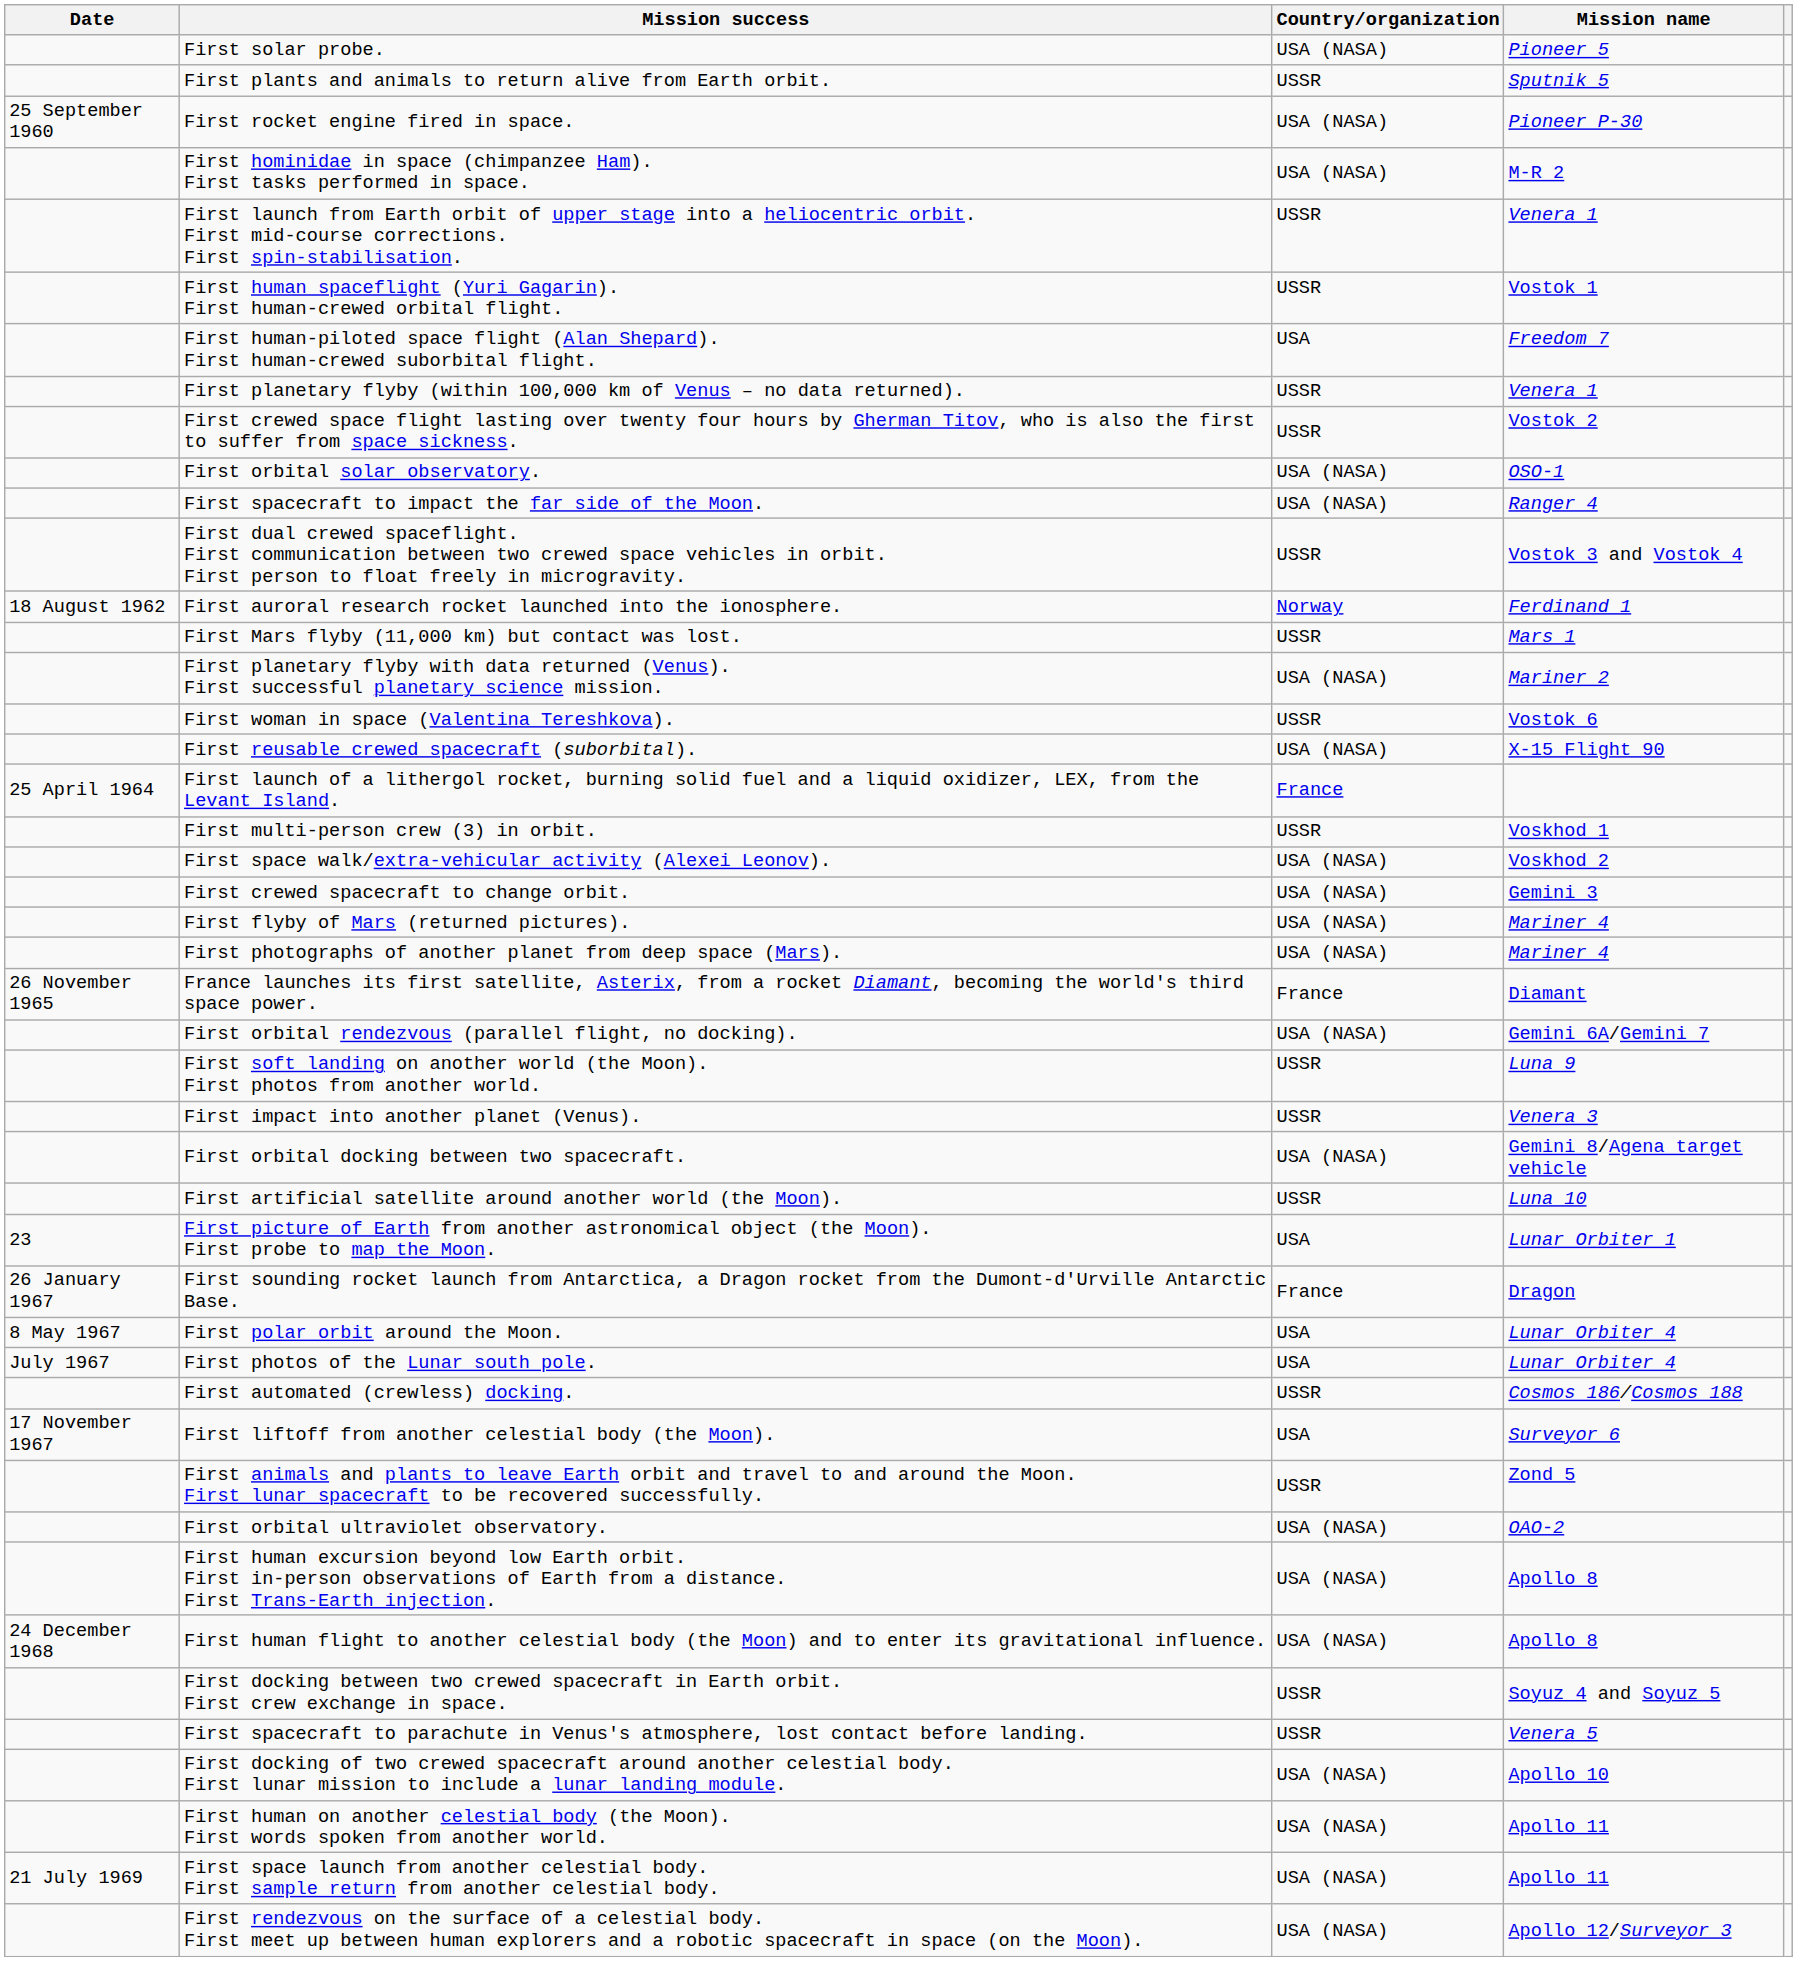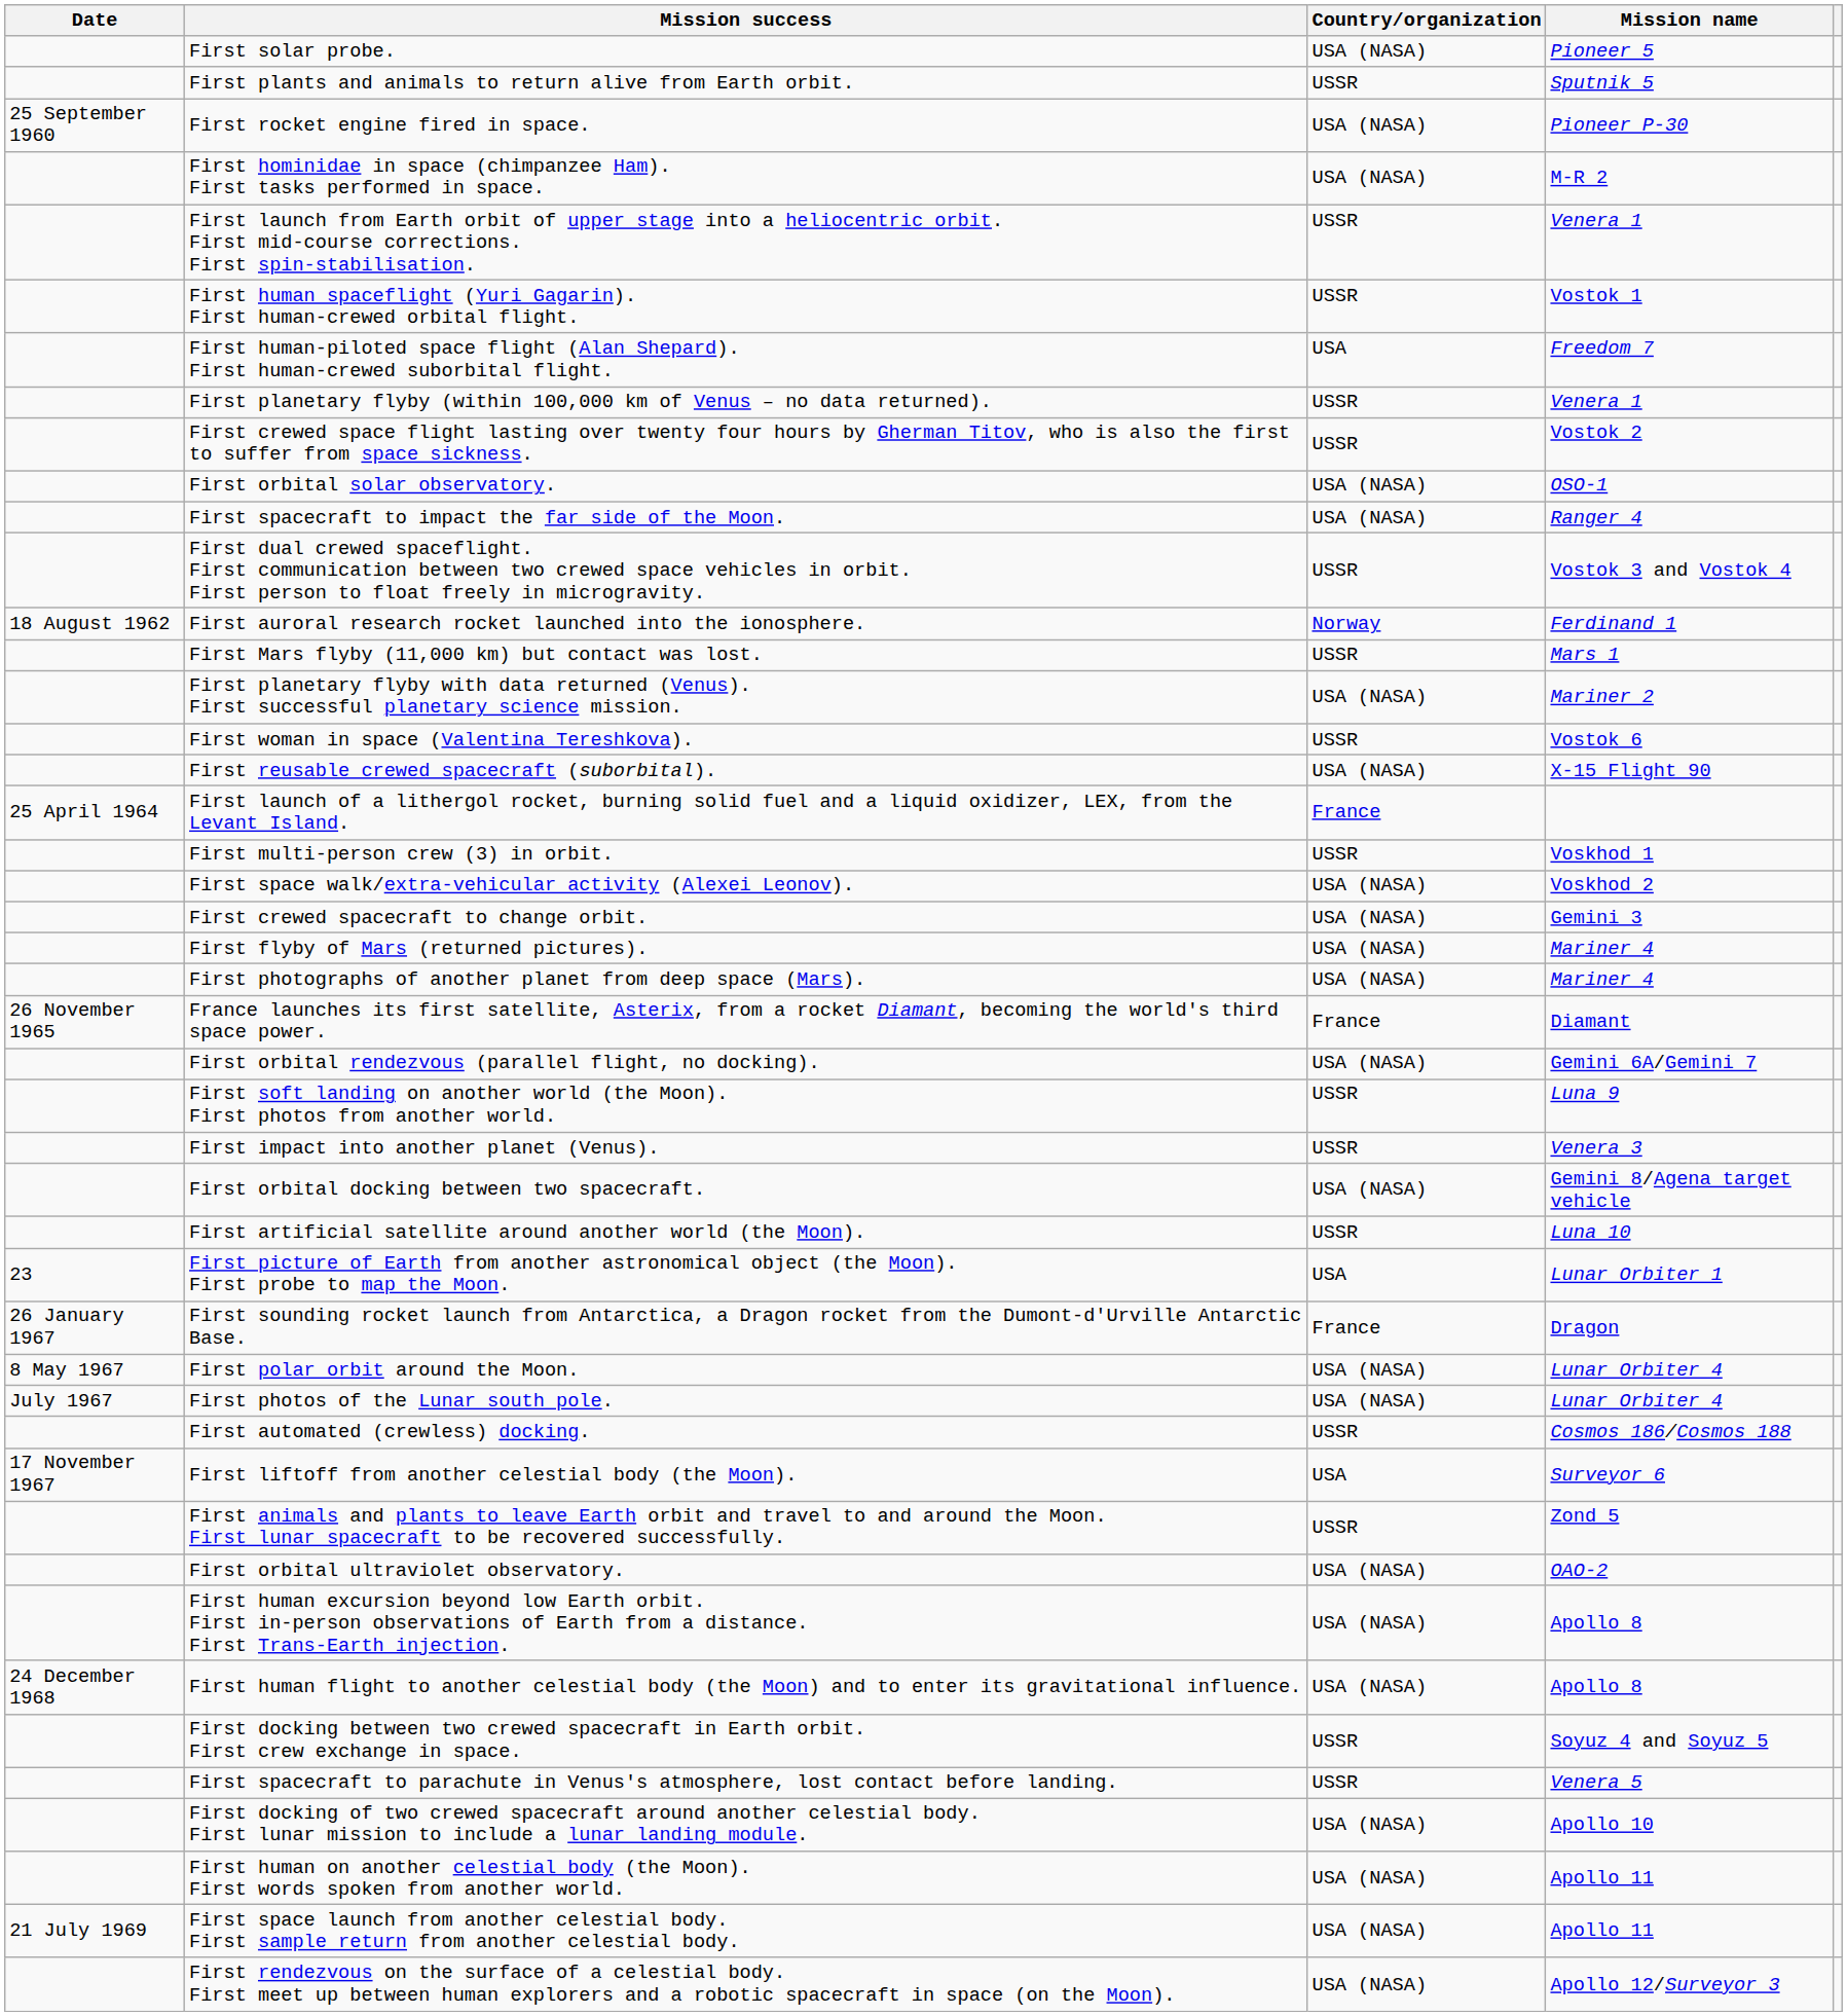First polar orbit around the Moon. | Country/organization: USA -> USA (NASA)
First photos of the Lunar south pole. | Country/organization: USA -> USA (NASA)
